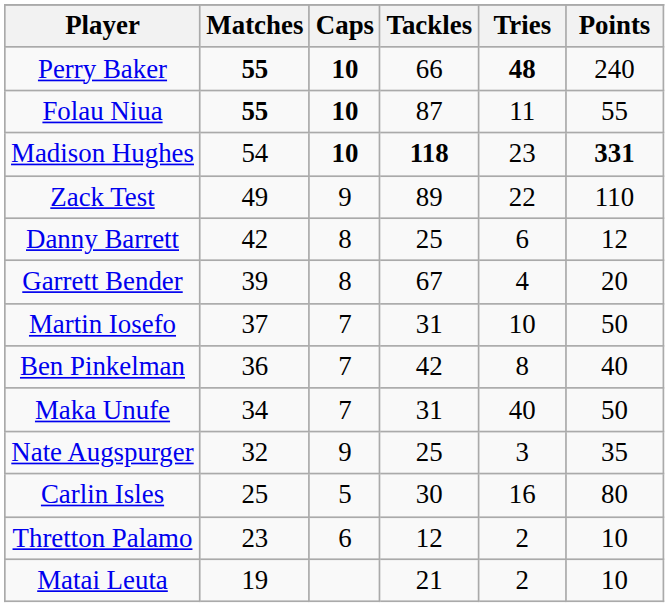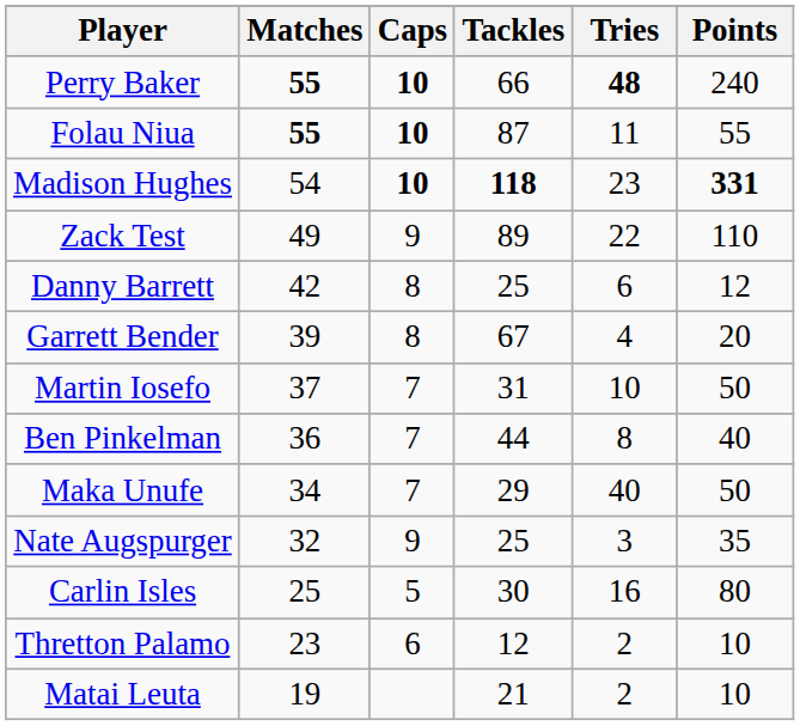Ben Pinkelman | Tackles: 42 -> 44
Maka Unufe | Tackles: 31 -> 29
